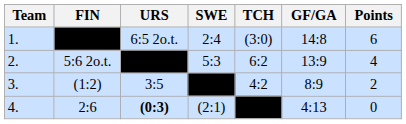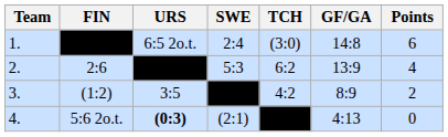2. | FIN: 5:6 2o.t. -> 2:6
4. | FIN: 2:6 -> 5:6 2o.t.
